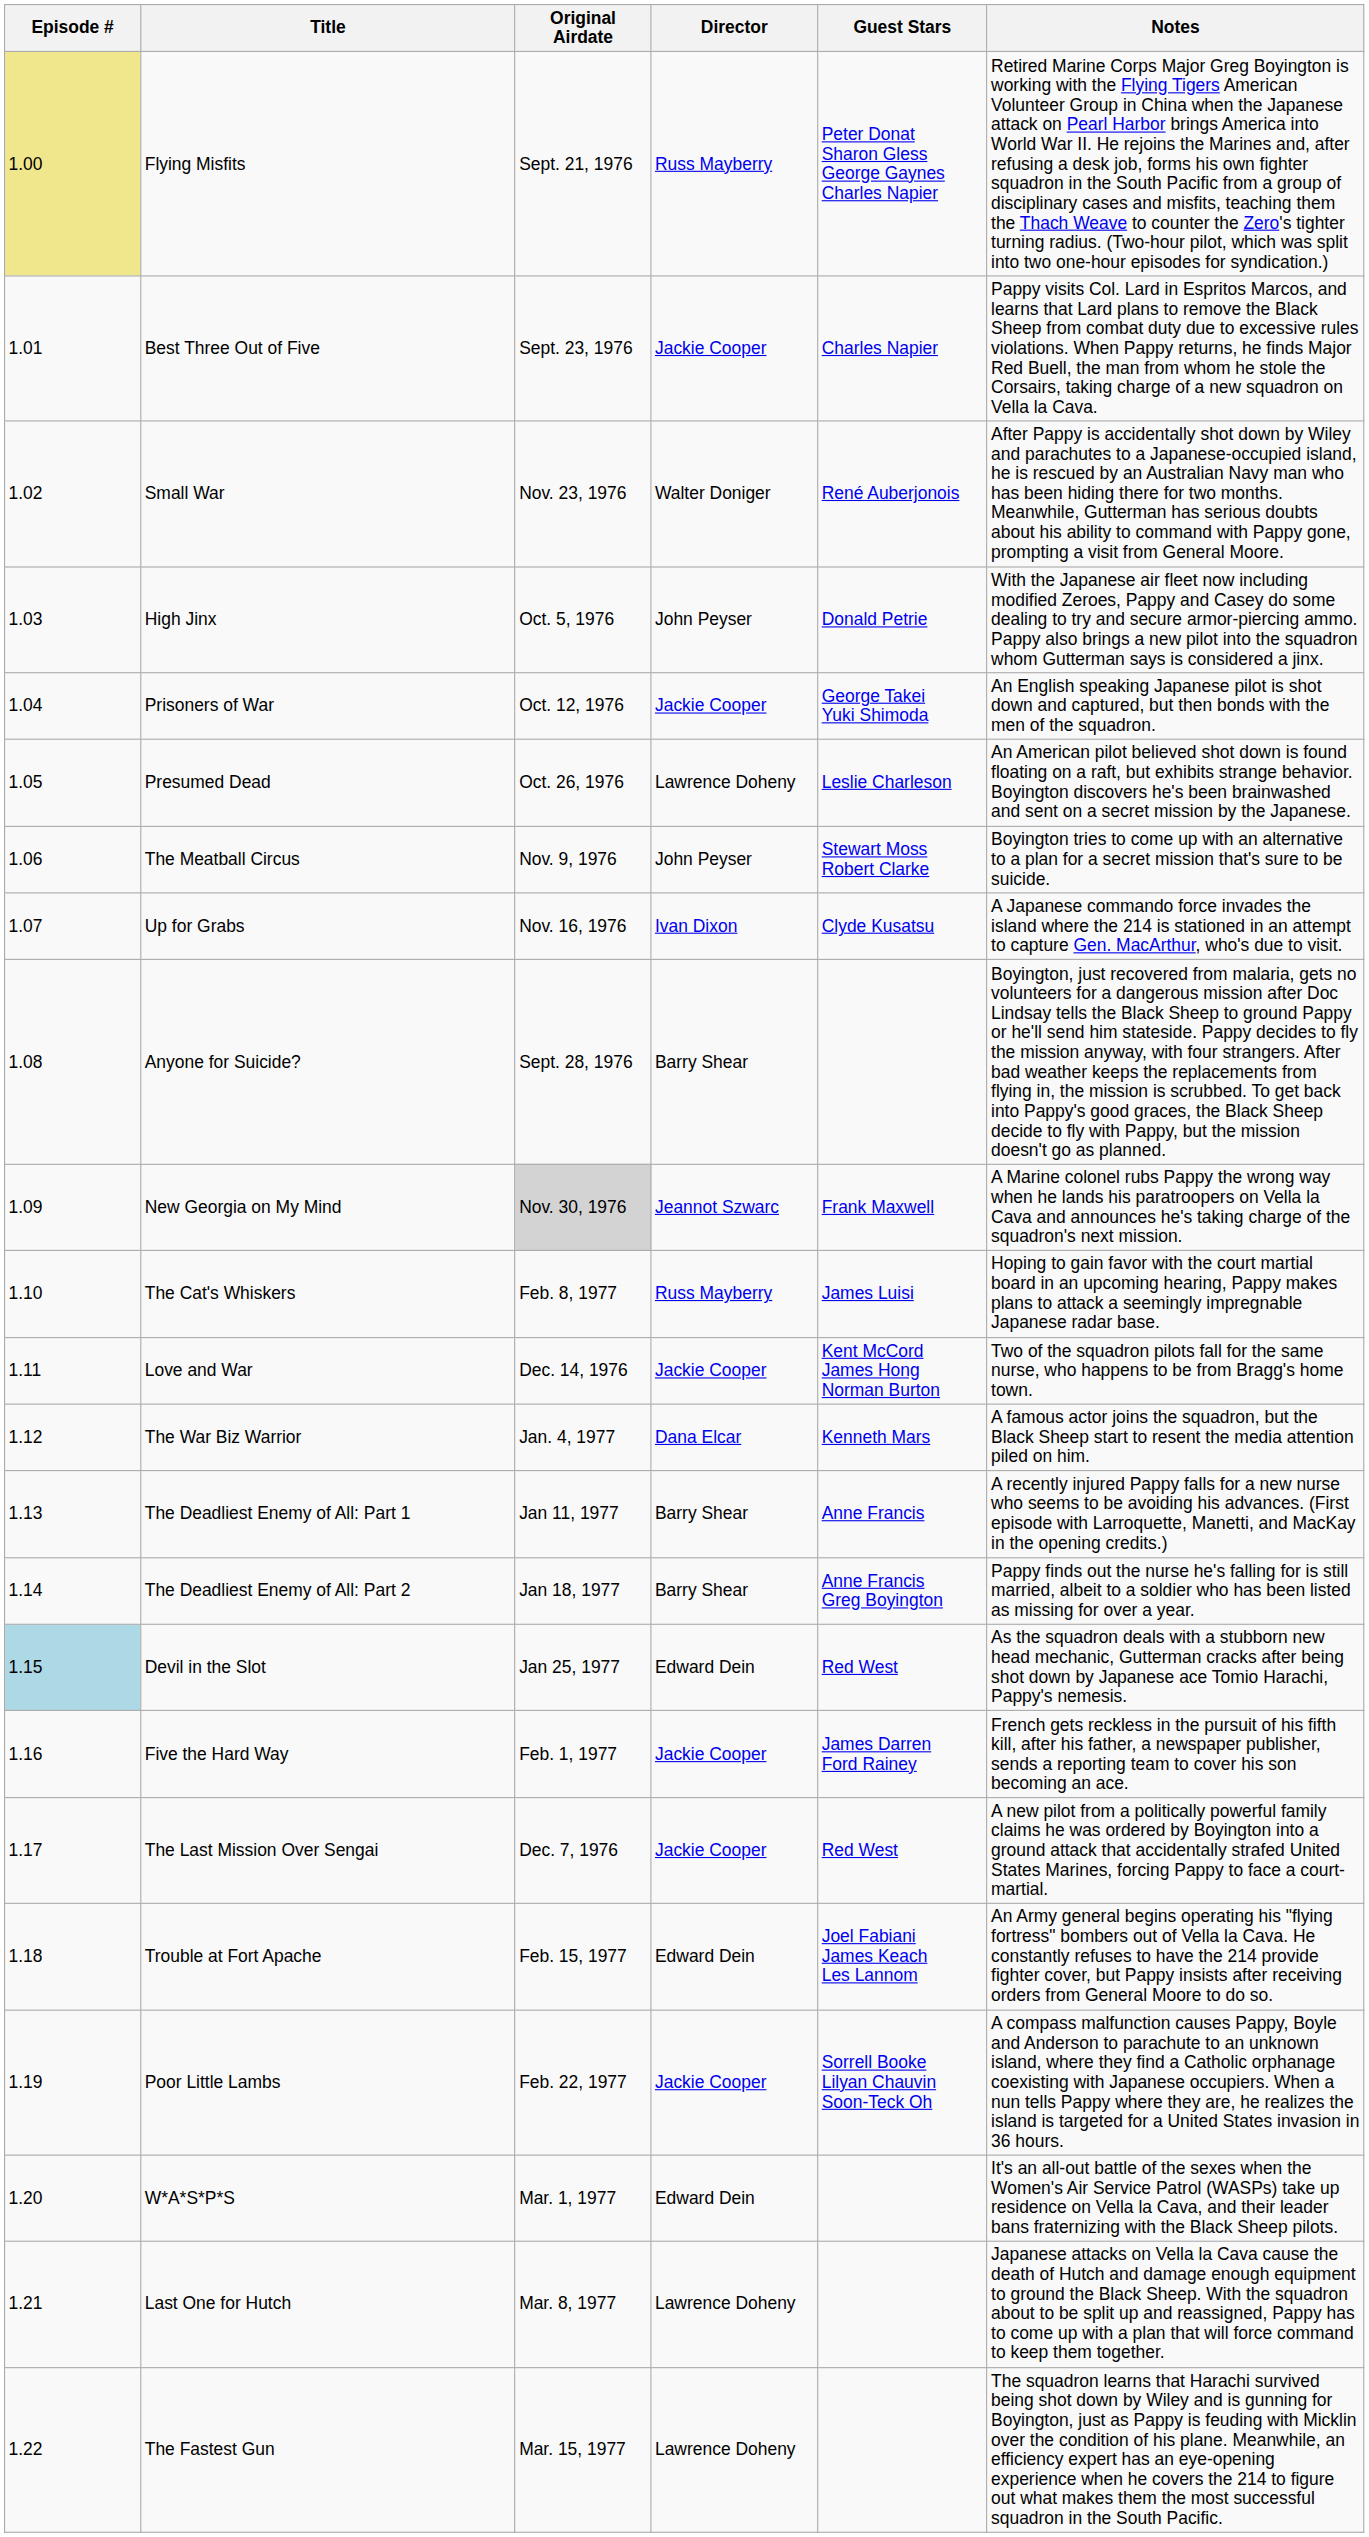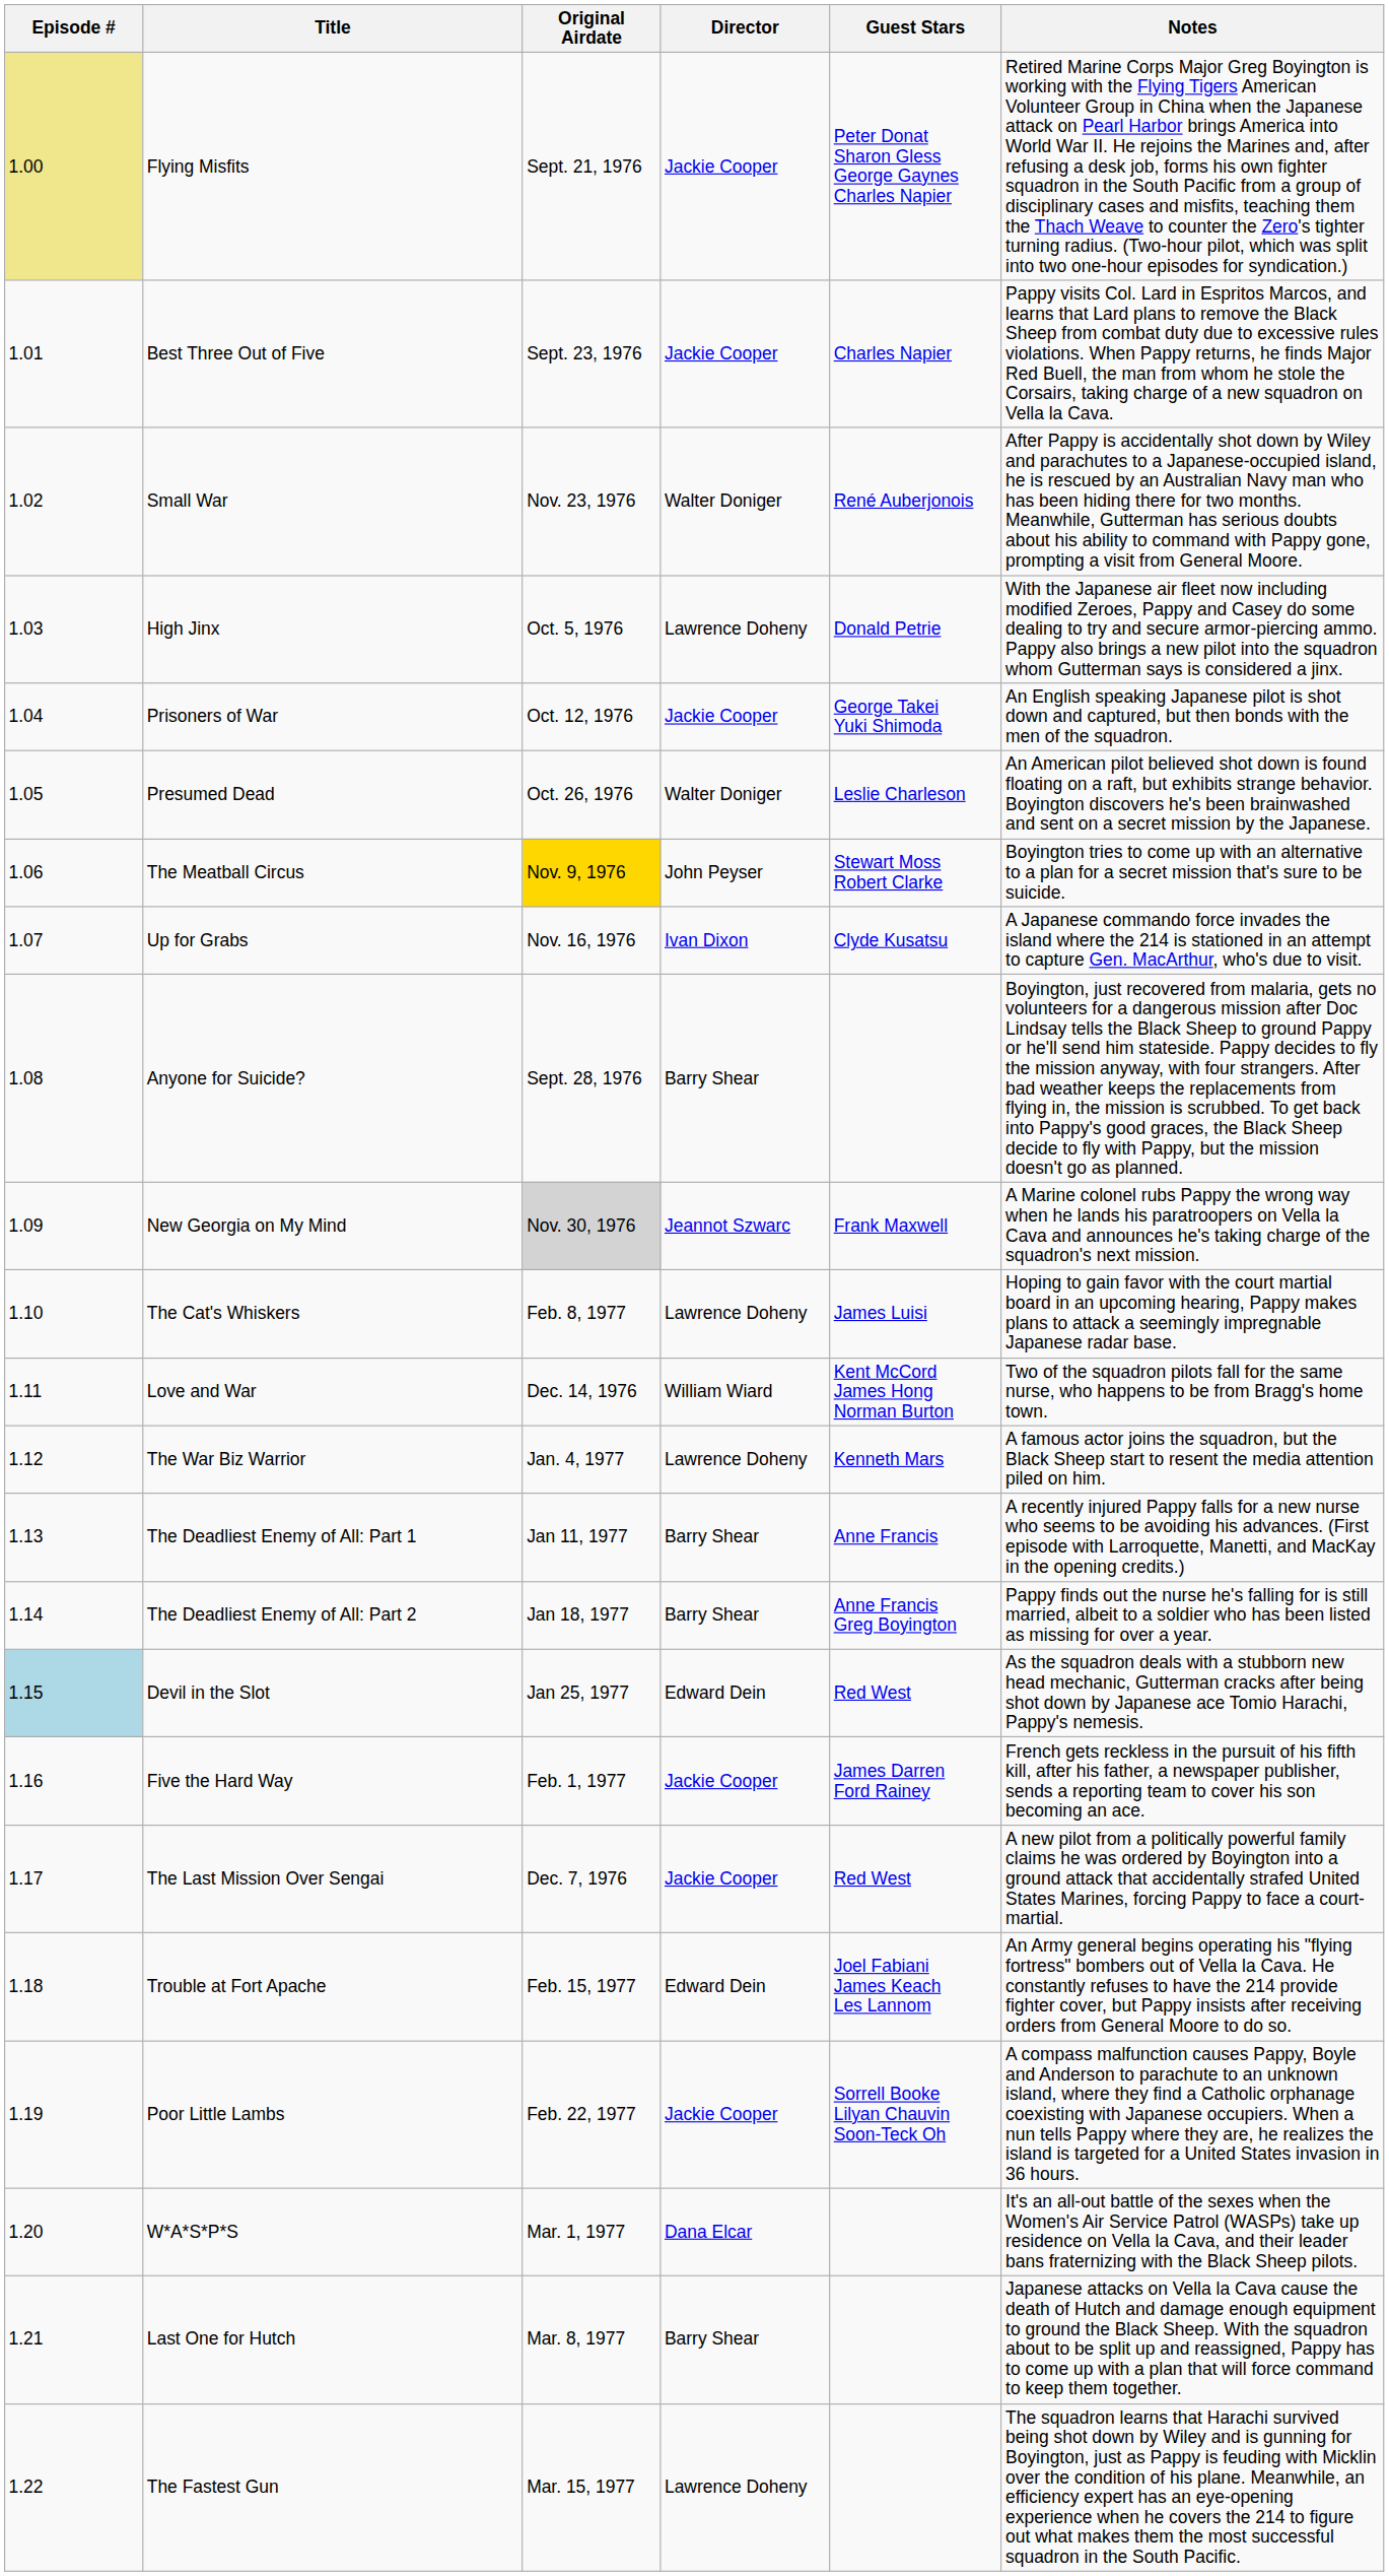Flying Misfits | Director: Russ Mayberry -> Jackie Cooper
High Jinx | Director: John Peyser -> Lawrence Doheny
Presumed Dead | Director: Lawrence Doheny -> Walter Doniger
The Meatball Circus | Original Airdate: no background -> gold background
The Cat's Whiskers | Director: Russ Mayberry -> Lawrence Doheny
Love and War | Director: Jackie Cooper -> William Wiard
The War Biz Warrior | Director: Dana Elcar -> Lawrence Doheny
W*A*S*P*S | Director: Edward Dein -> Dana Elcar
Last One for Hutch | Director: Lawrence Doheny -> Barry Shear
